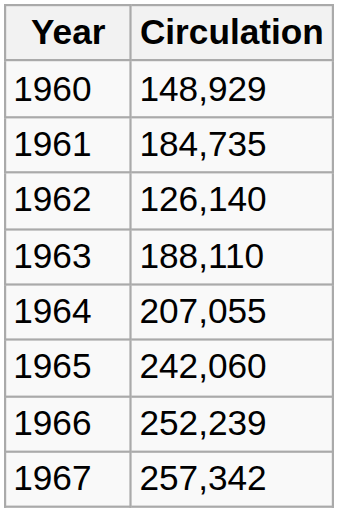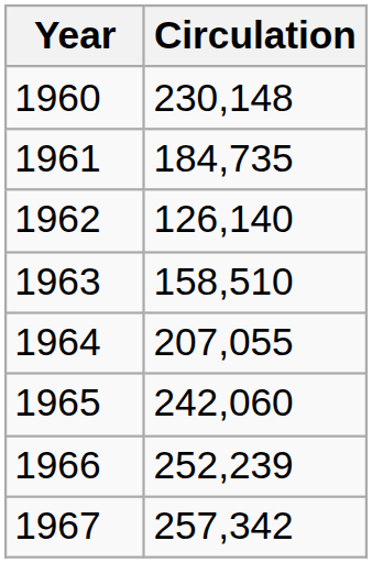1960 | Circulation: 148,929 -> 230,148
1963 | Circulation: 188,110 -> 158,510
